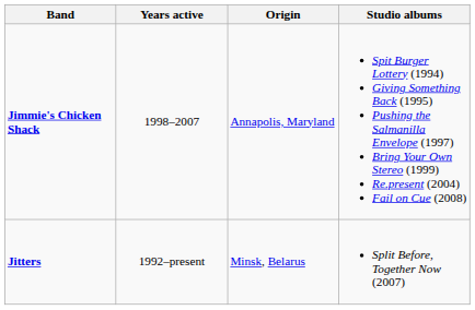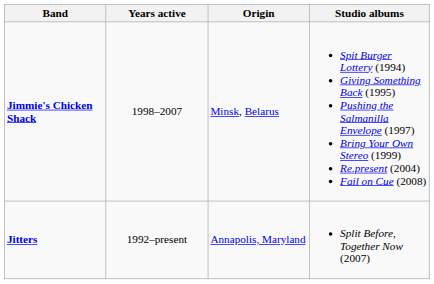Jimmie's Chicken Shack | Origin: Annapolis, Maryland -> Minsk, Belarus
Jitters | Origin: Minsk, Belarus -> Annapolis, Maryland
